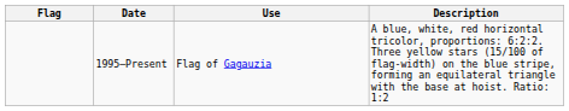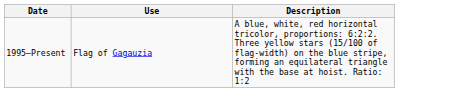- column: Flag
